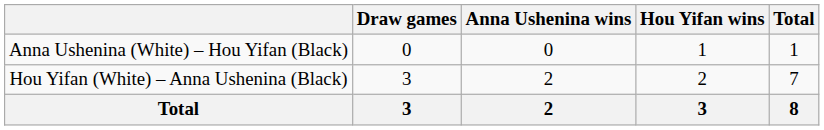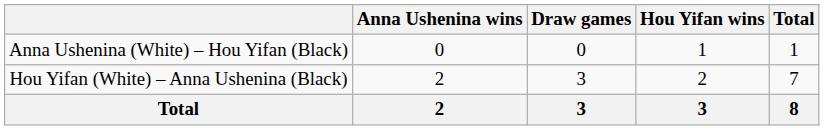columns swapped: Anna Ushenina wins <-> Draw games
